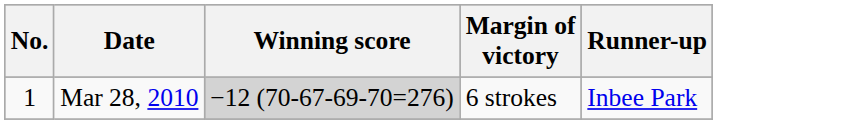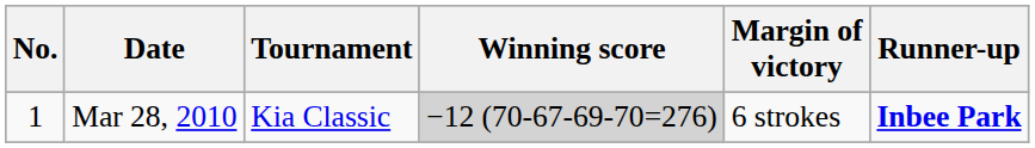+ column: Tournament | Kia Classic
Mar 28, 2010 | Runner-up: normal -> bold
